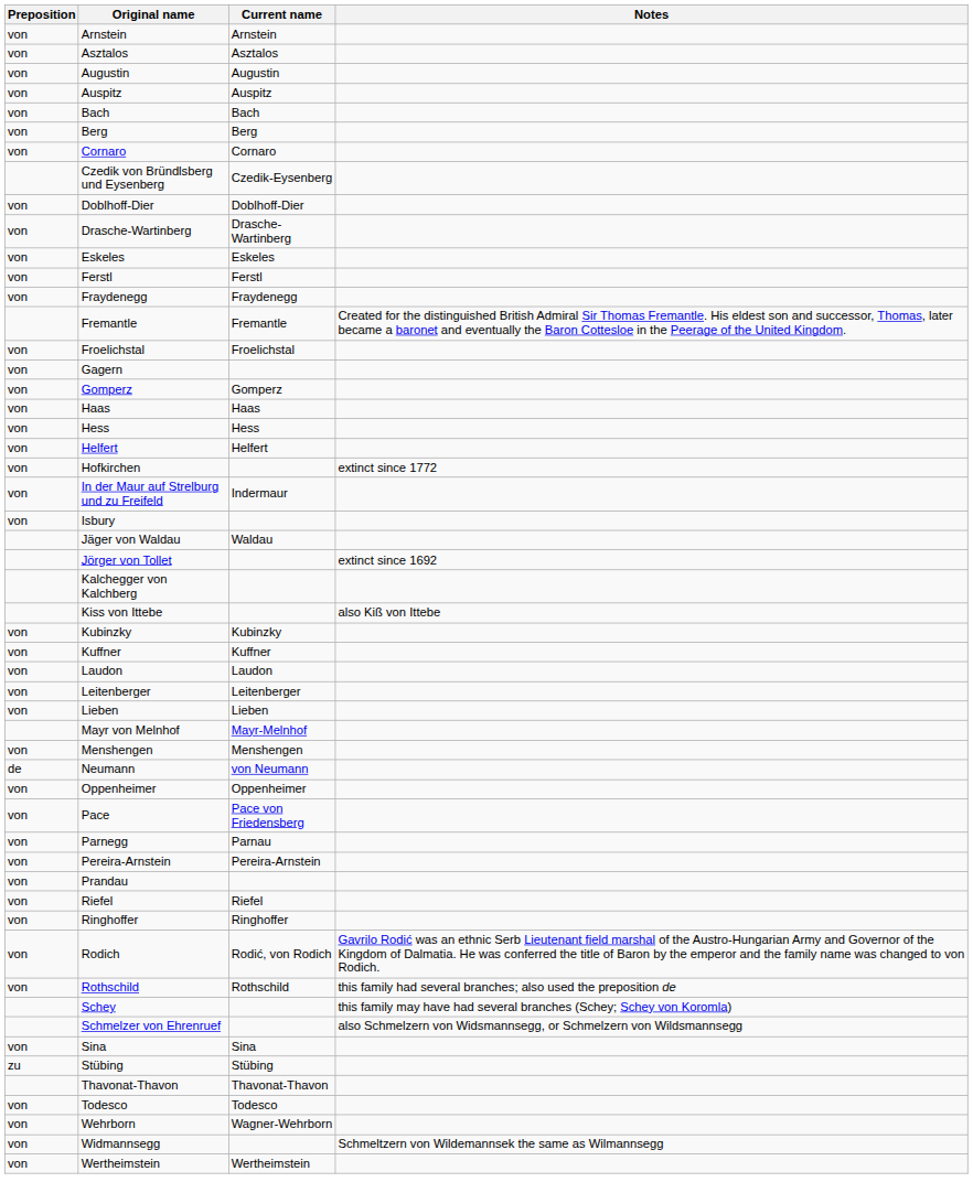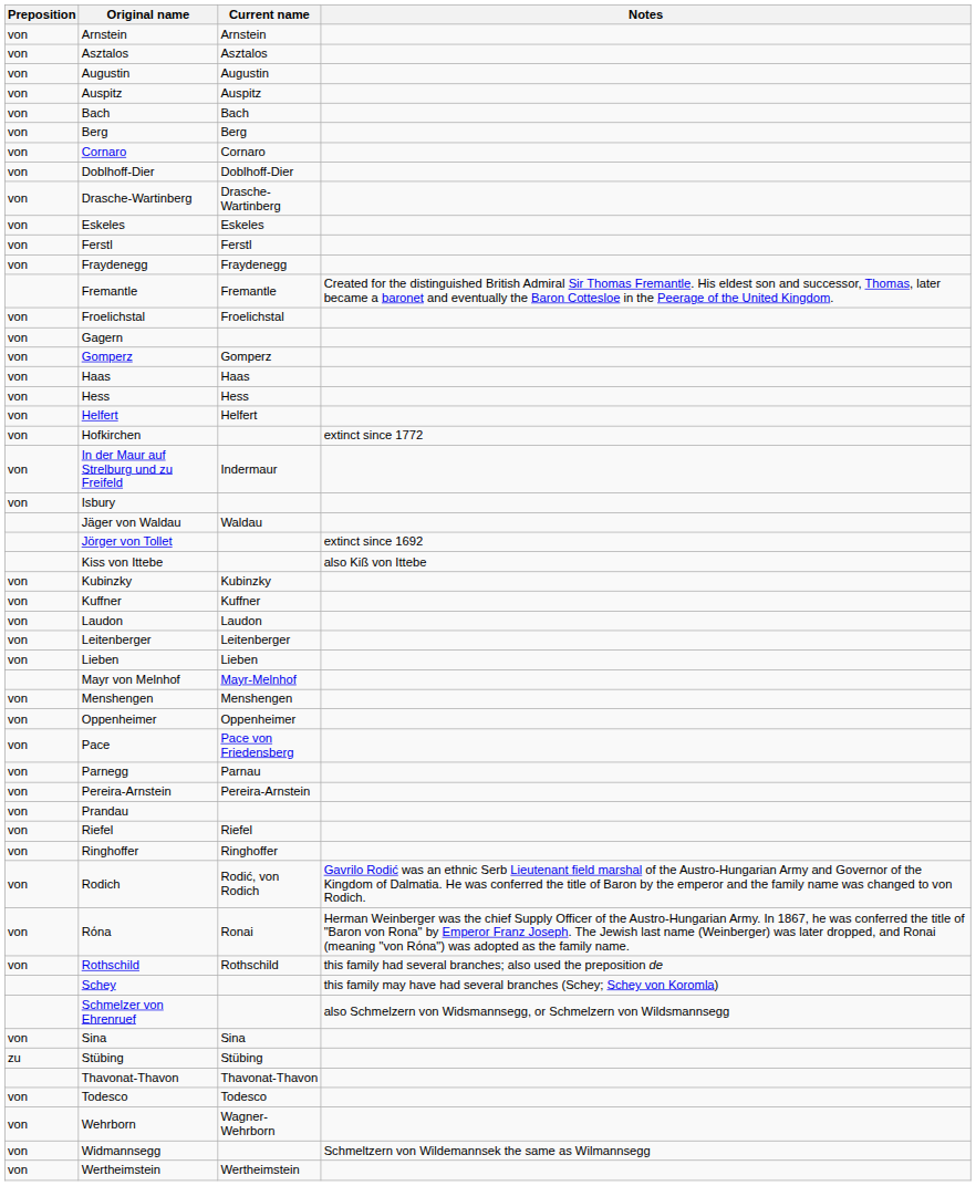- row: Czedik von Bründlsberg und Eysenberg | Czedik-Eysenberg
- row: Kalchegger von Kalchberg
- row: de | Neumann | von Neumann
+ row: von | Rόna | Ronai | Herman Weinberger was the chief Supply Officer of the Austro-Hungarian Army. In 1867, he was conferred the title of "Baron von Rona" by Emperor Franz Joseph. The Jewish last name (Weinberger) was later dropped, and Ronai (meaning "von Rόna") was adopted as the family name.
